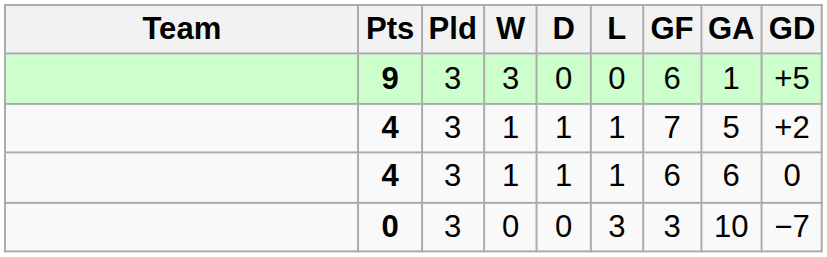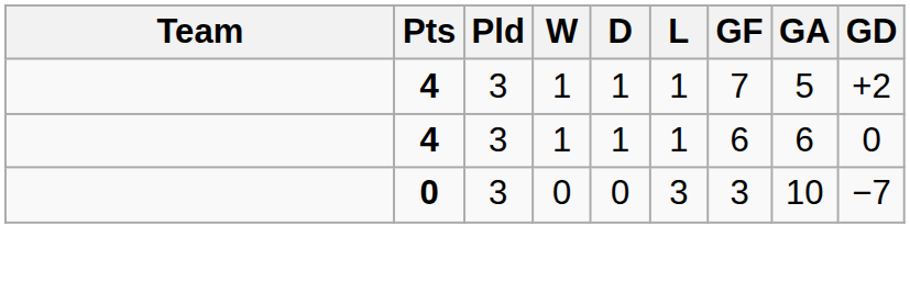- row: 9 | 3 | 3 | 0 | 0 | 6 | 1 | +5
